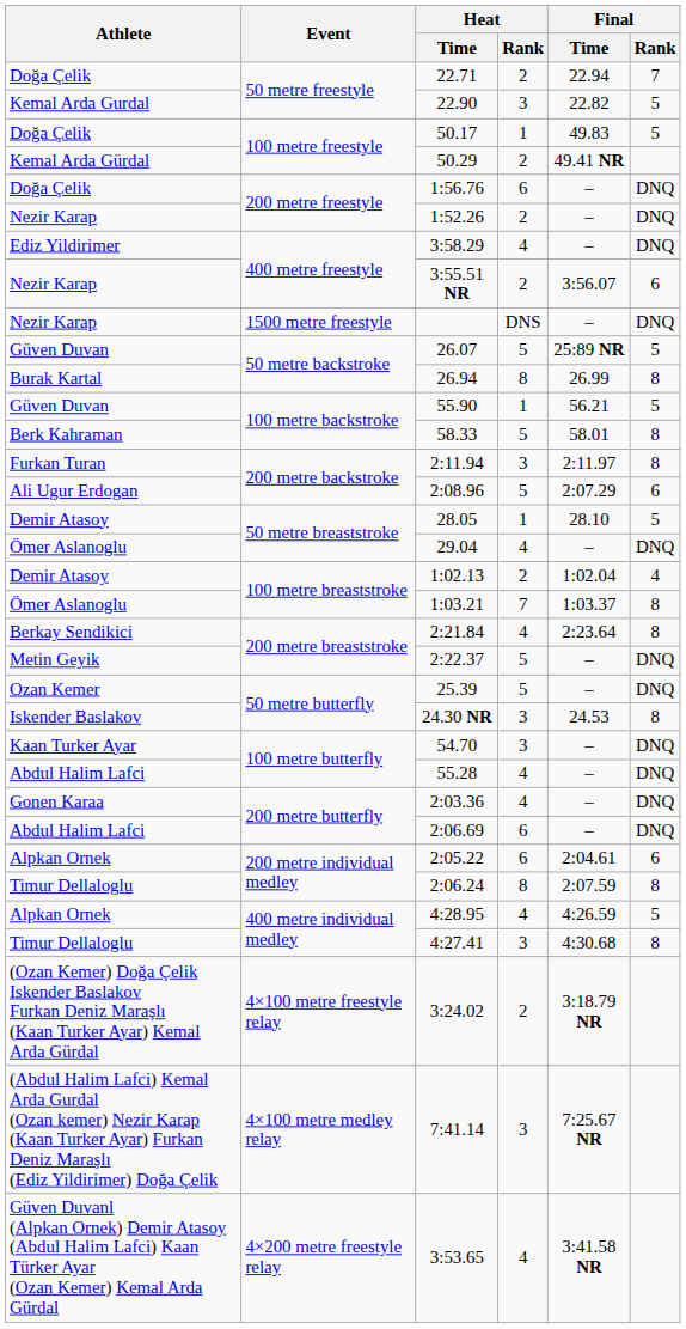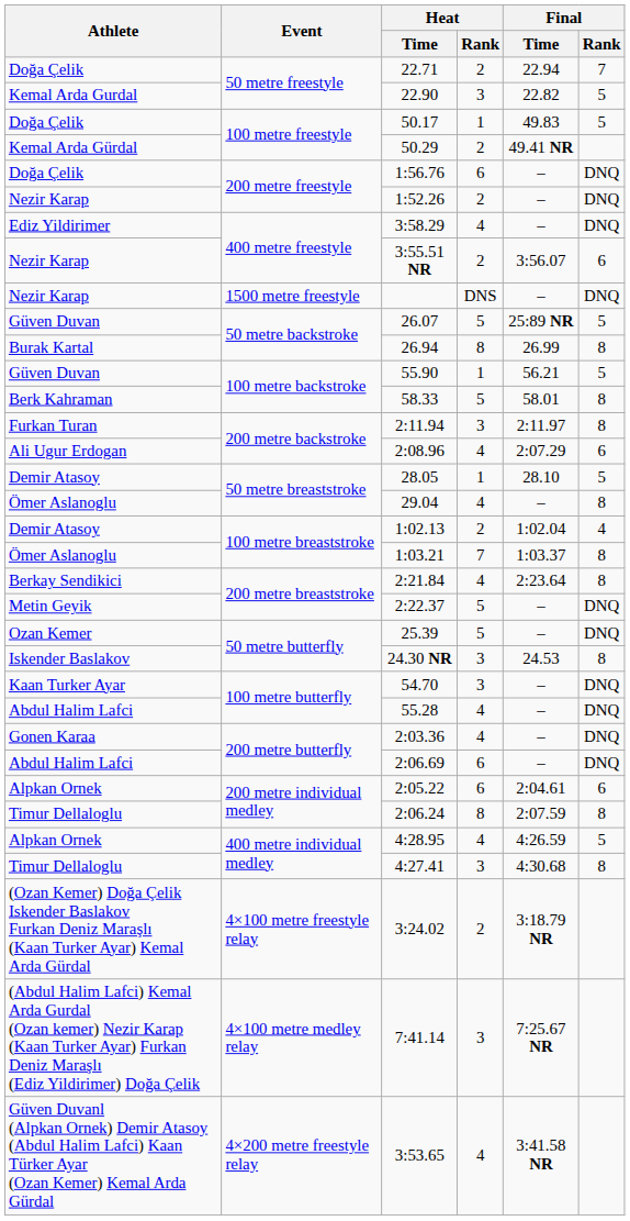2:08.96 | Heat / Rank: 5 -> 4
29.04 | Final / Rank: DNQ -> 8
